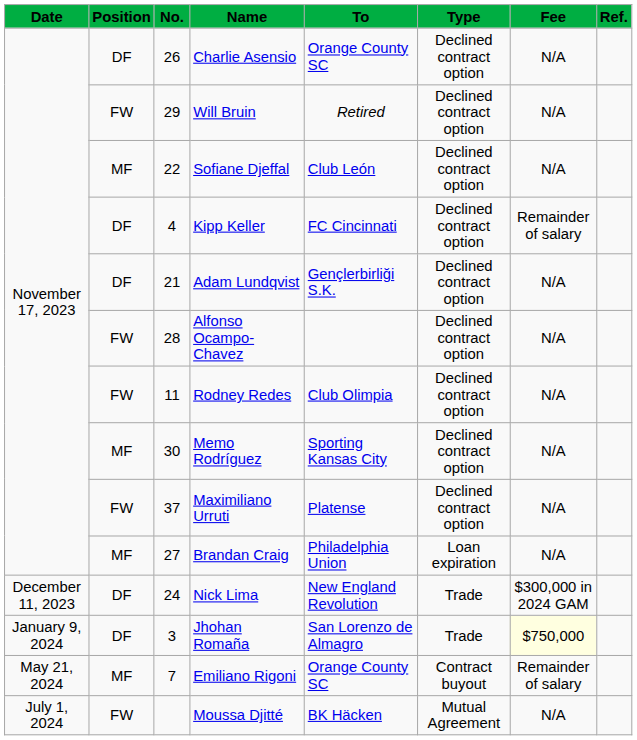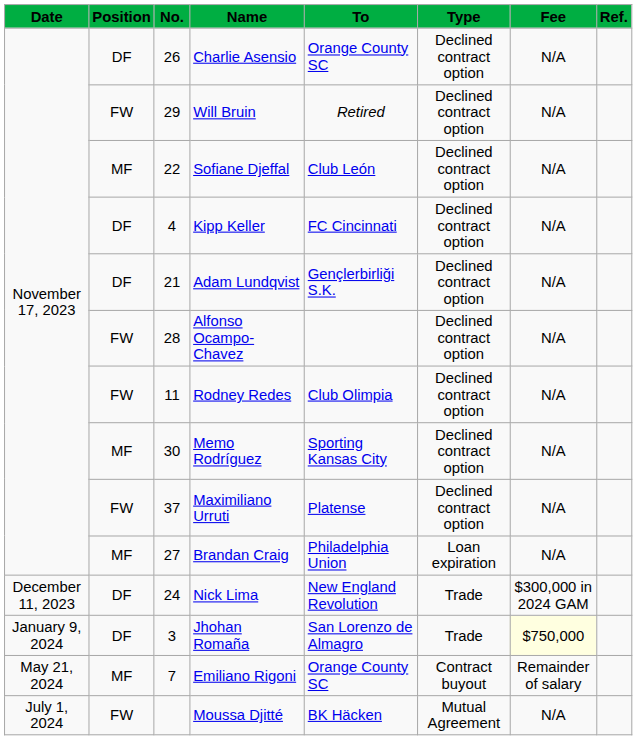Kipp Keller | Fee: Remainder of salary -> N/A
